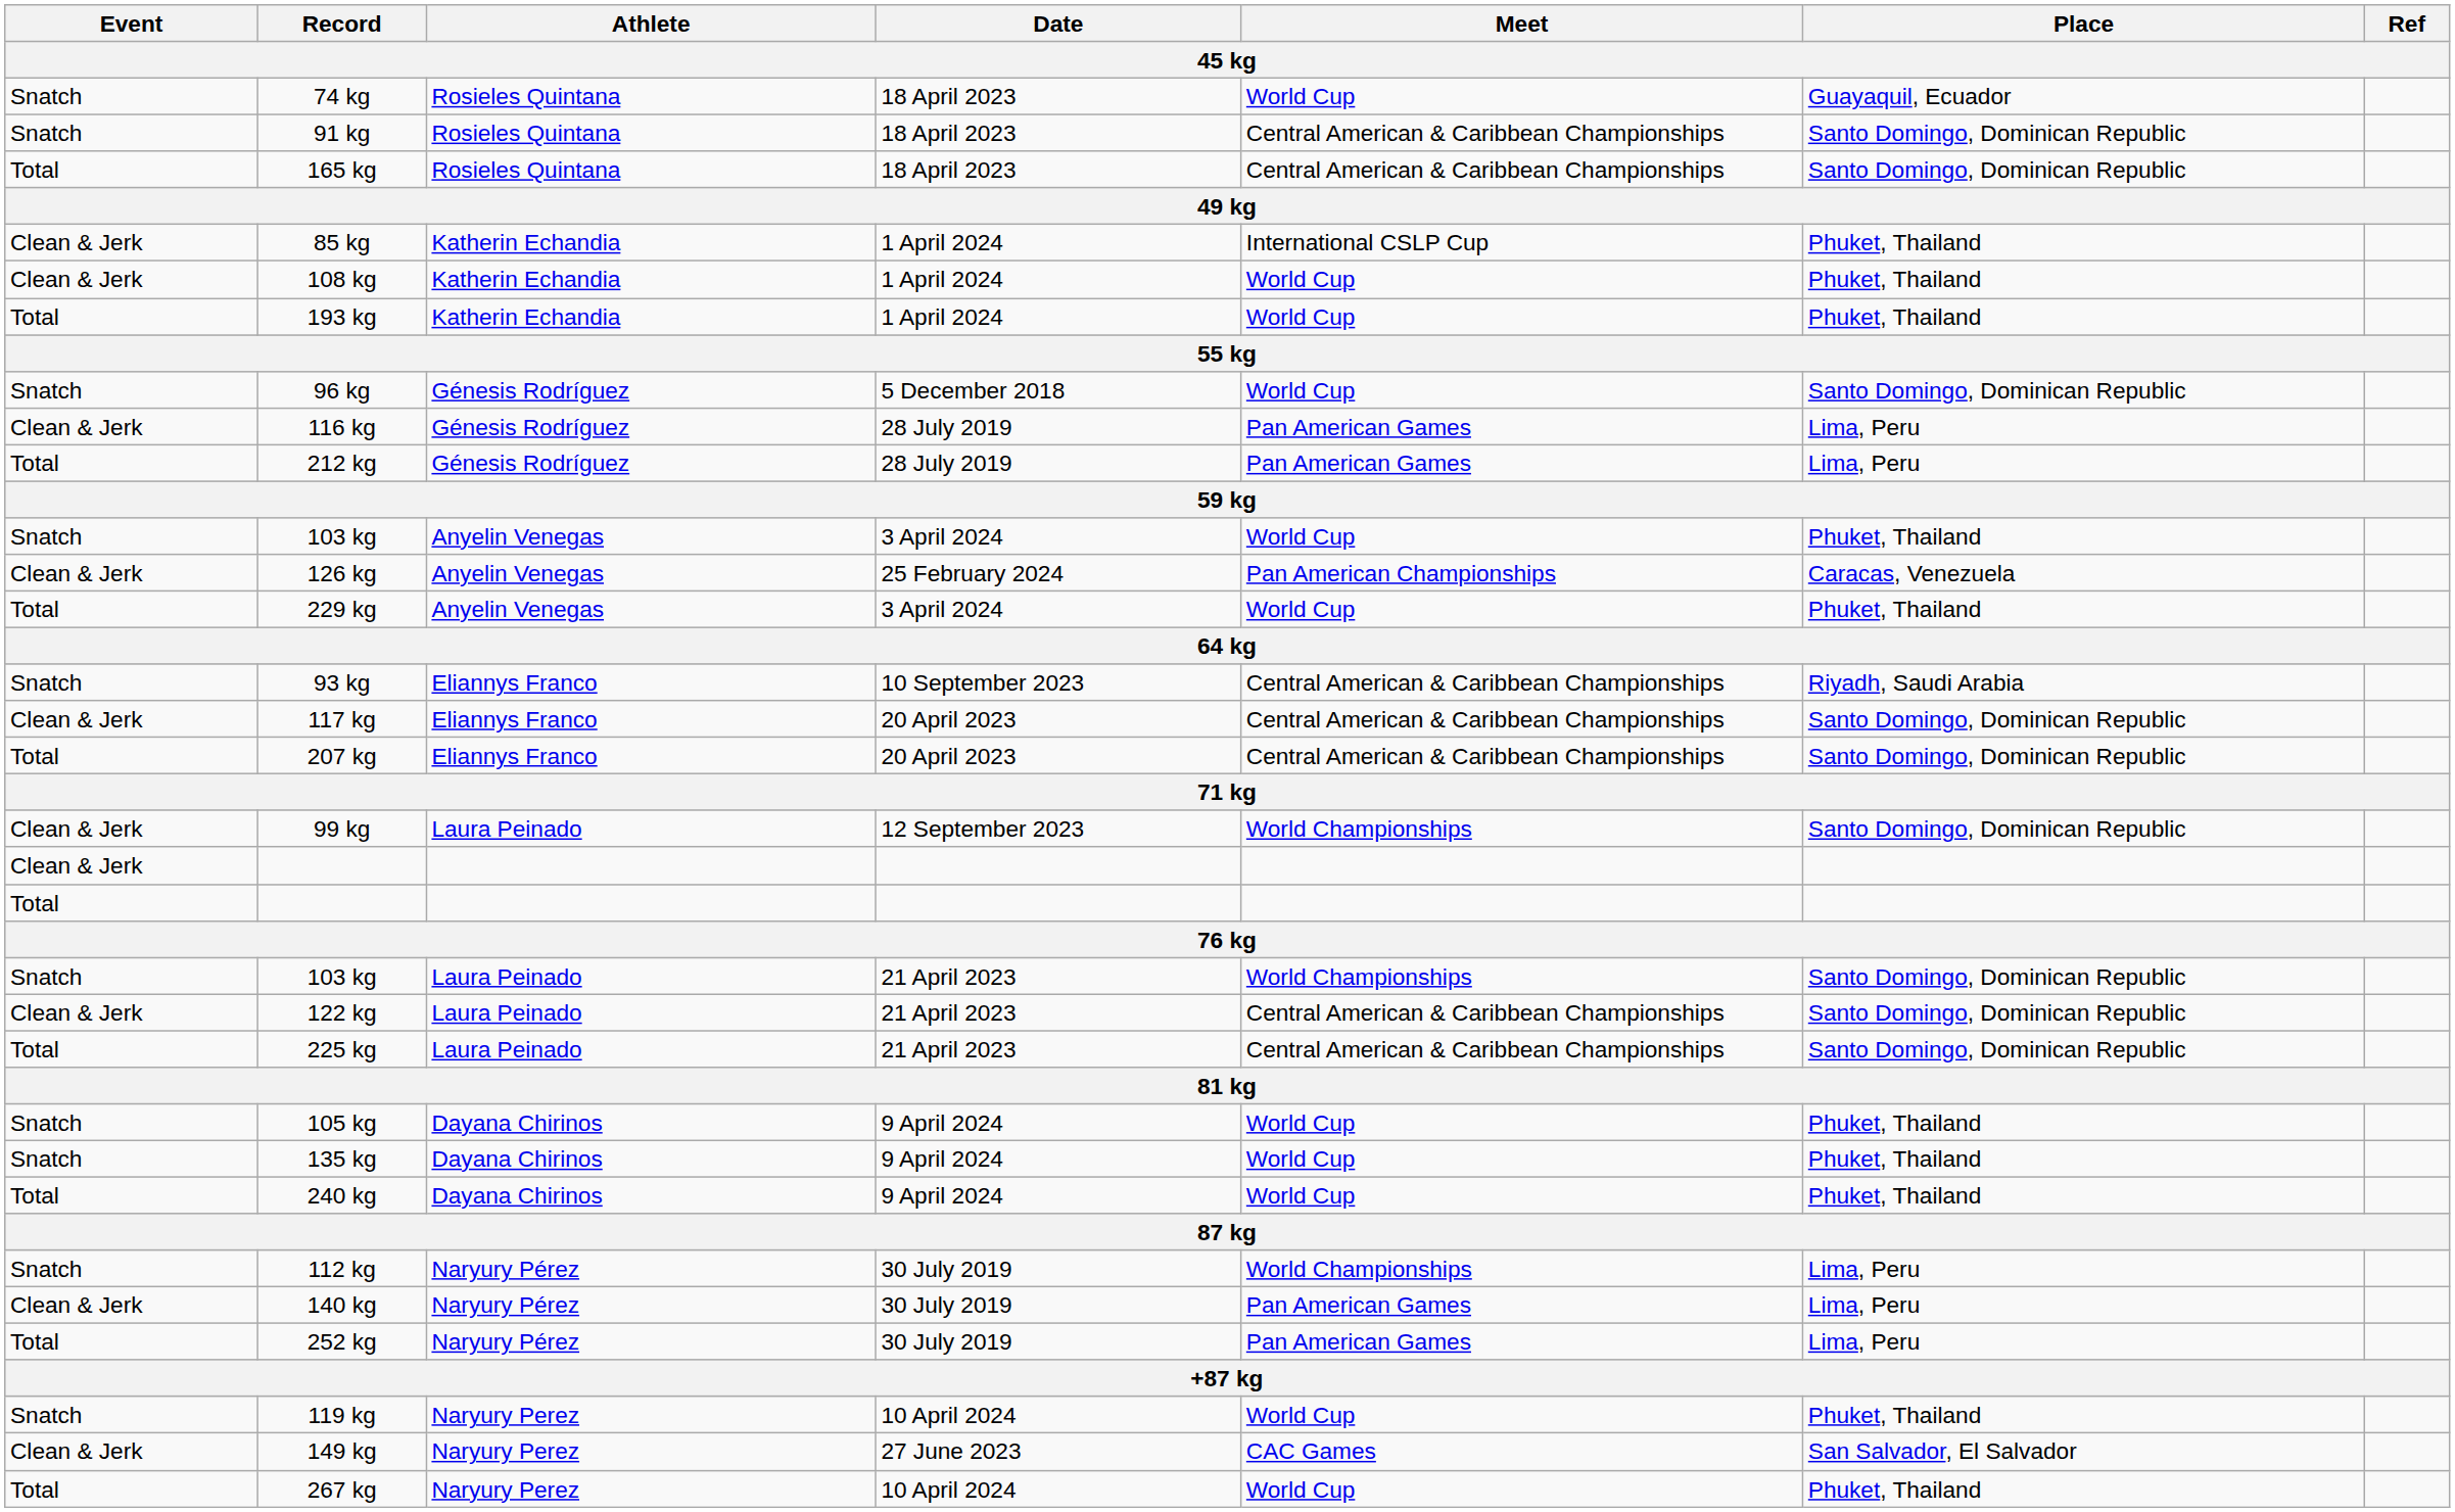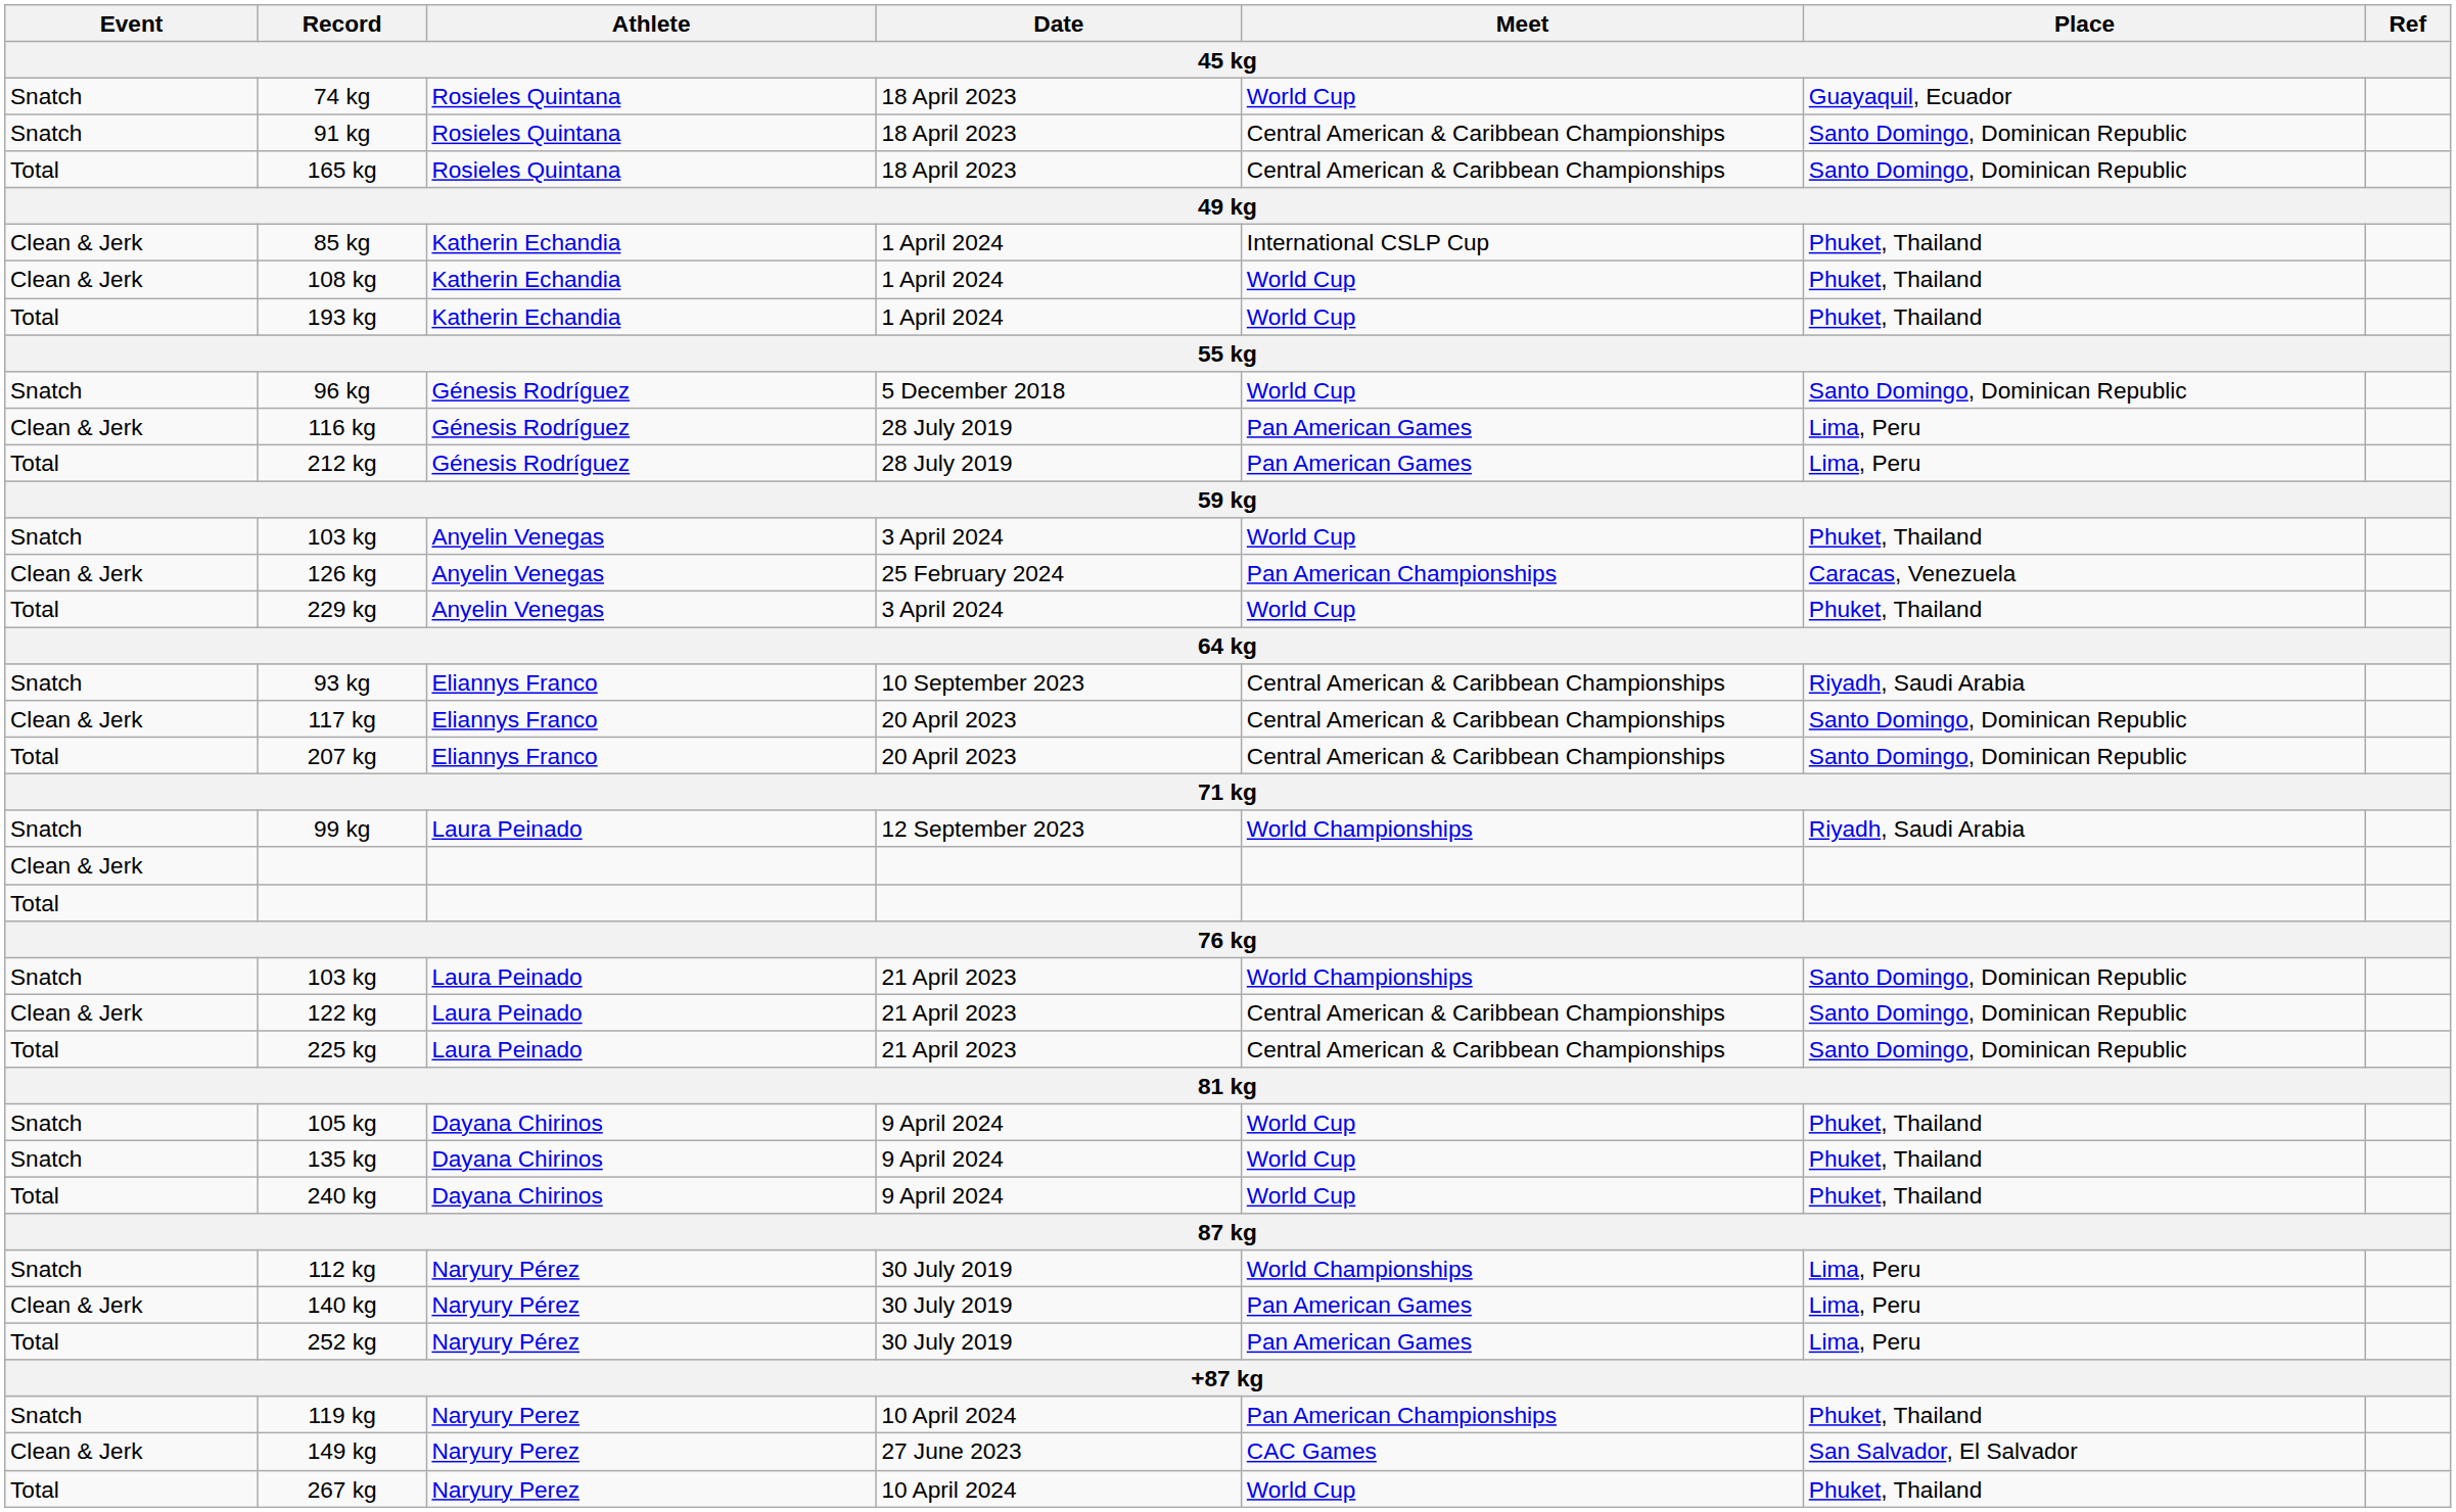99 kg | Event: Clean & Jerk -> Snatch
99 kg | Place: Santo Domingo, Dominican Republic -> Riyadh, Saudi Arabia
119 kg | Meet: World Cup -> Pan American Championships
